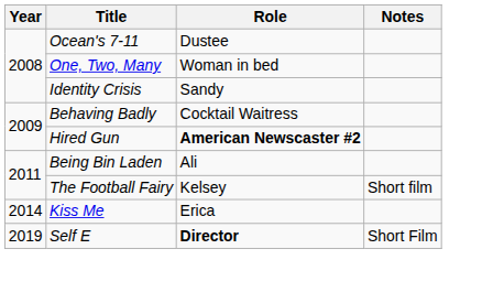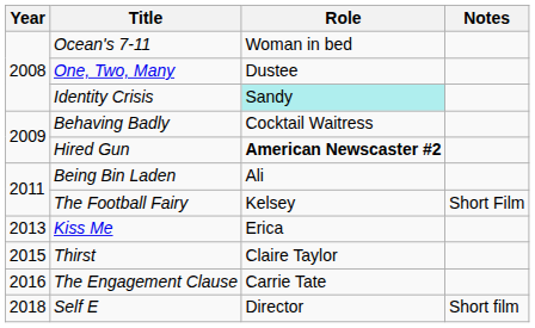Ocean's 7-11 | Role: Dustee -> Woman in bed
One, Two, Many | Role: Woman in bed -> Dustee
Identity Crisis | Role: no background -> paleturquoise background
The Football Fairy | Notes: Short film -> Short Film
Kiss Me | Year: 2014 -> 2013
+ row: 2015 | Thirst | Claire Taylor
+ row: 2016 | The Engagement Clause | Carrie Tate
Self E | Year: 2019 -> 2018
Self E | Role: bold -> normal
Self E | Notes: Short Film -> Short film
